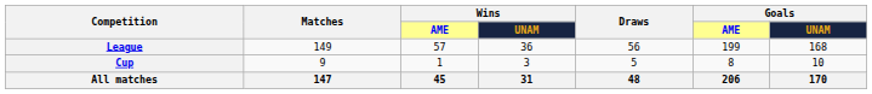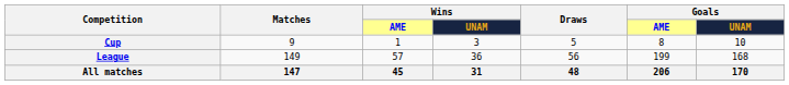rows swapped: League <-> Cup
